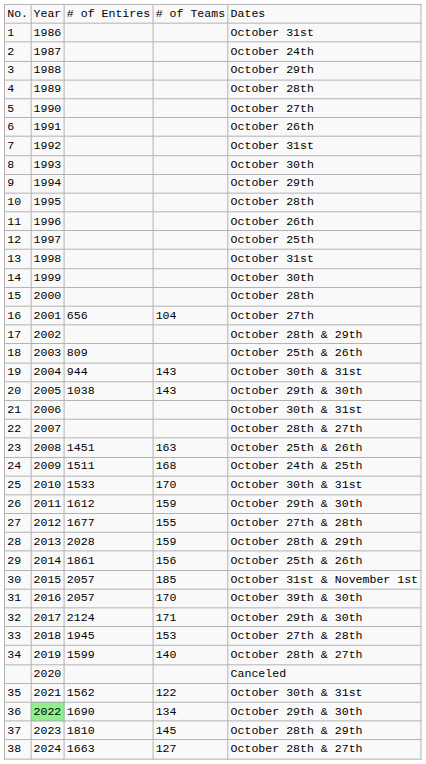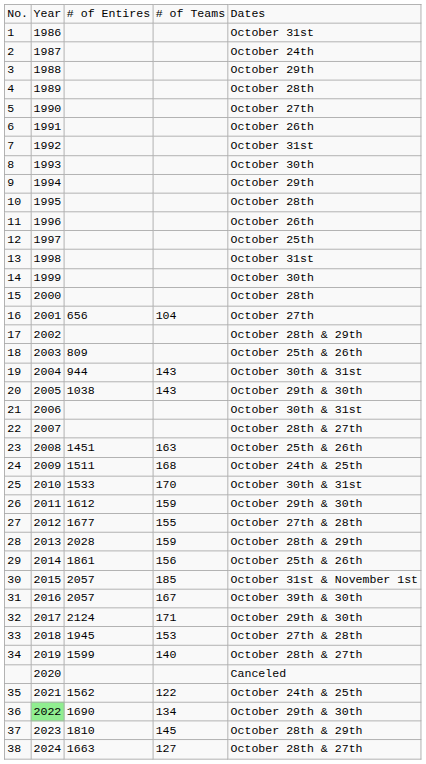31 | column 4: 170 -> 167
35 | column 5: October 30th & 31st -> October 24th & 25th
